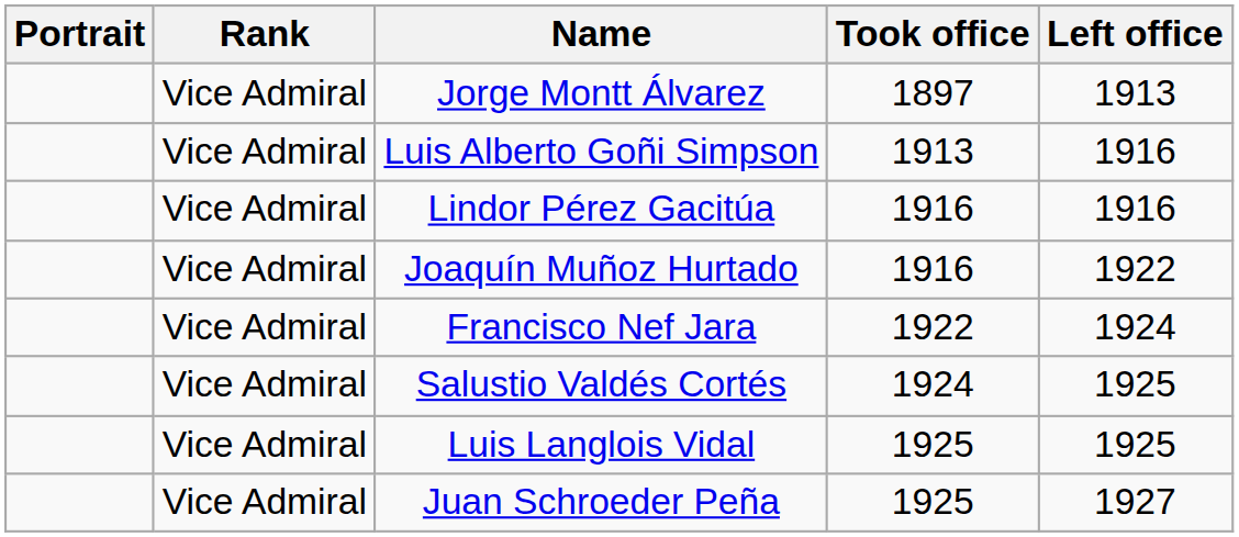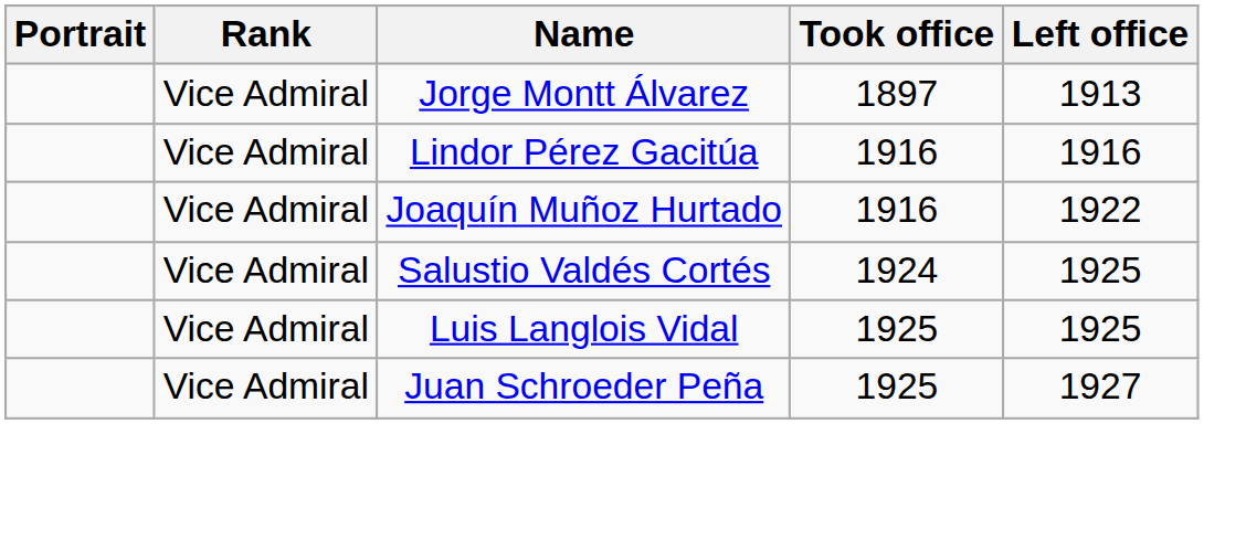- row: Vice Admiral | Luis Alberto Goñi Simpson | 1913 | 1916
- row: Vice Admiral | Francisco Nef Jara | 1922 | 1924
